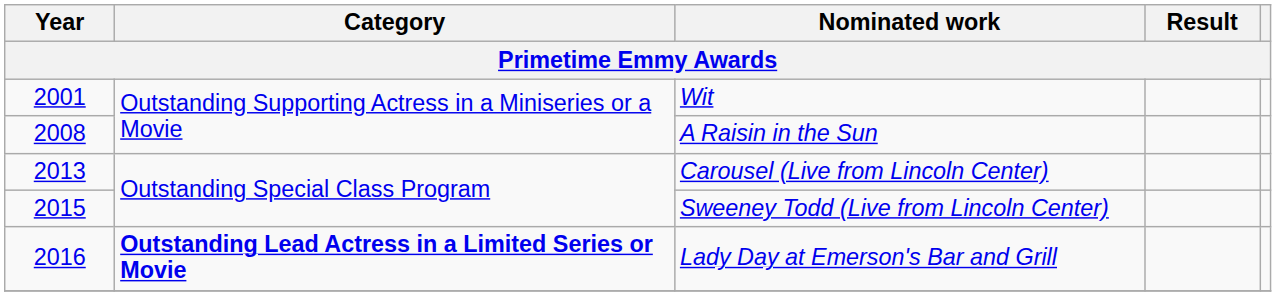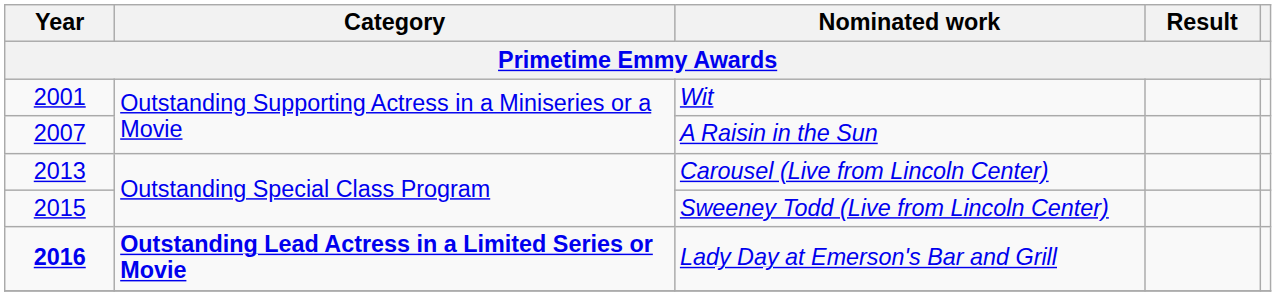A Raisin in the Sun | Year: 2008 -> 2007
Lady Day at Emerson's Bar and Grill | Year: normal -> bold
